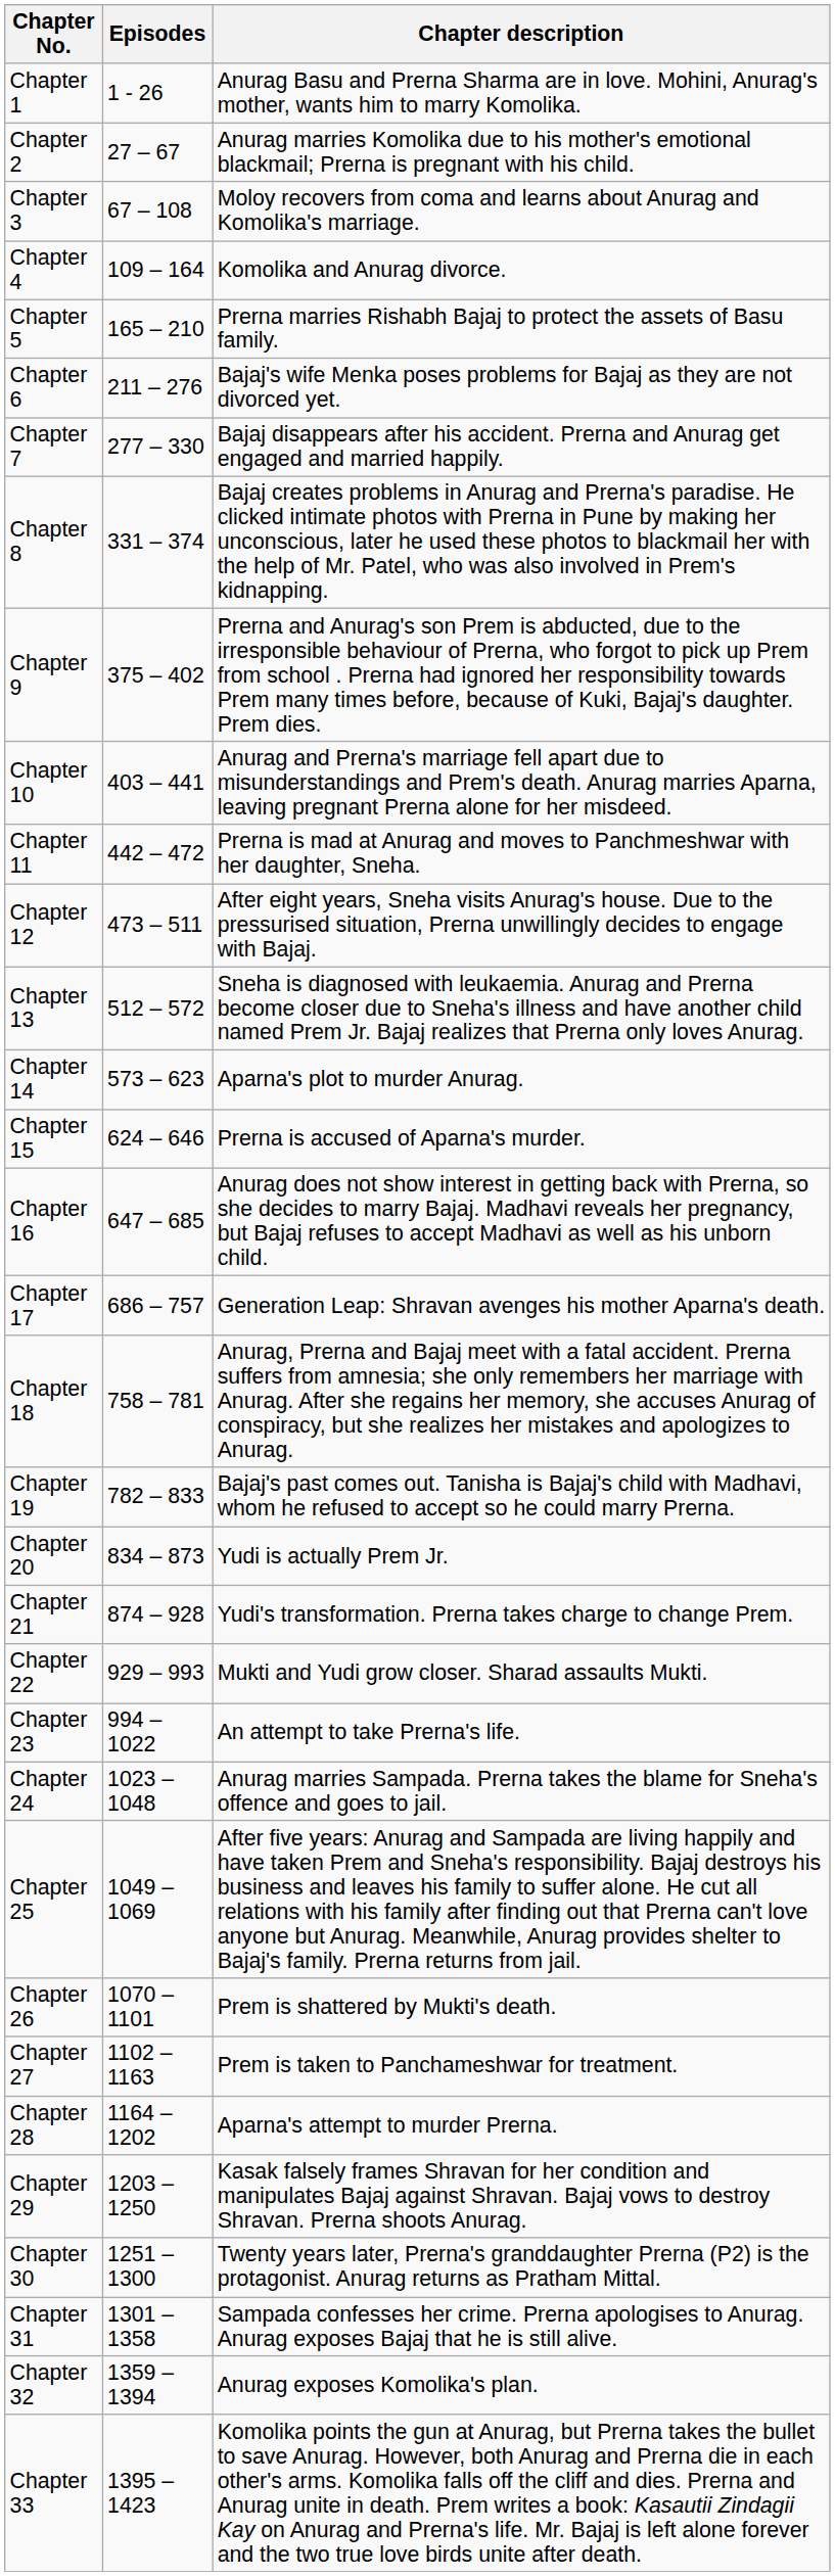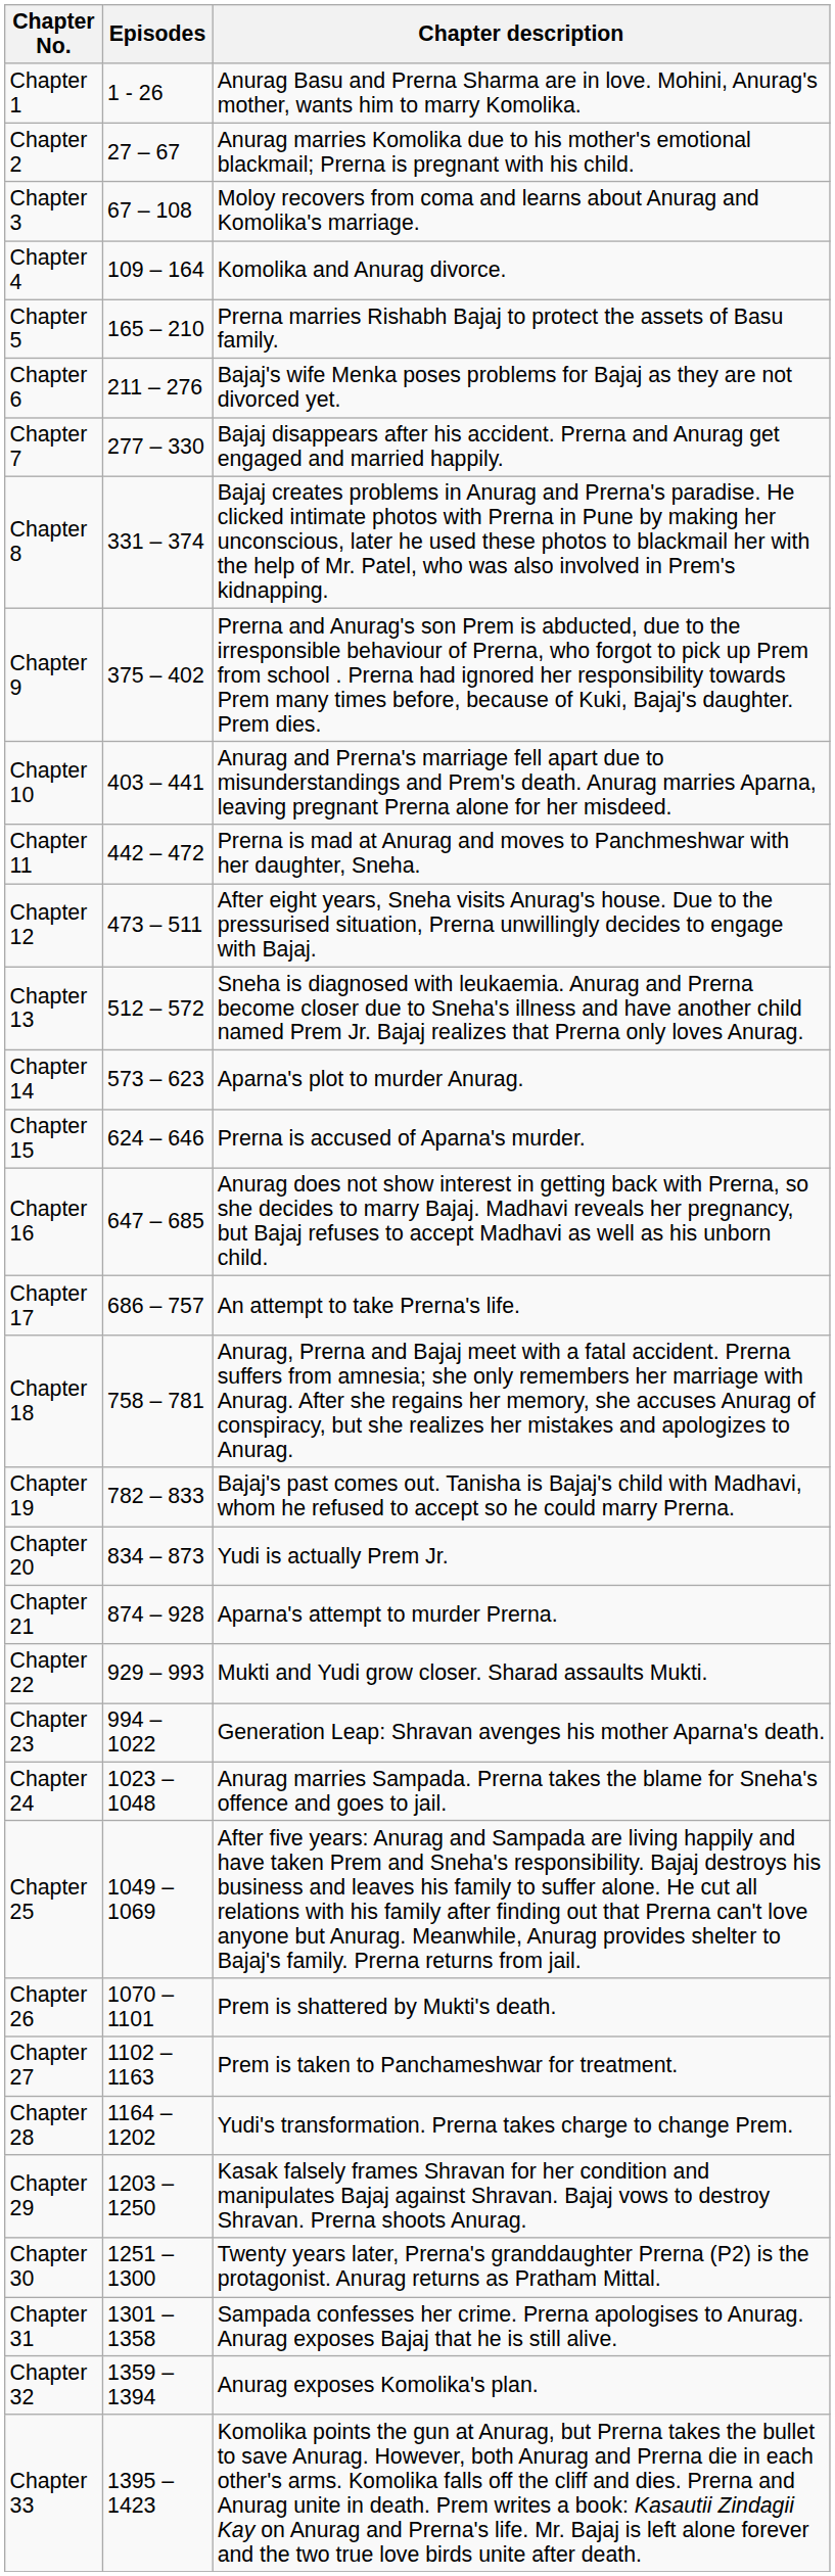Chapter 17 | Chapter description: Generation Leap: Shravan avenges his mother Aparna's death. -> An attempt to take Prerna's life.
Chapter 21 | Chapter description: Yudi's transformation. Prerna takes charge to change Prem. -> Aparna's attempt to murder Prerna.
Chapter 23 | Chapter description: An attempt to take Prerna's life. -> Generation Leap: Shravan avenges his mother Aparna's death.
Chapter 28 | Chapter description: Aparna's attempt to murder Prerna. -> Yudi's transformation. Prerna takes charge to change Prem.
